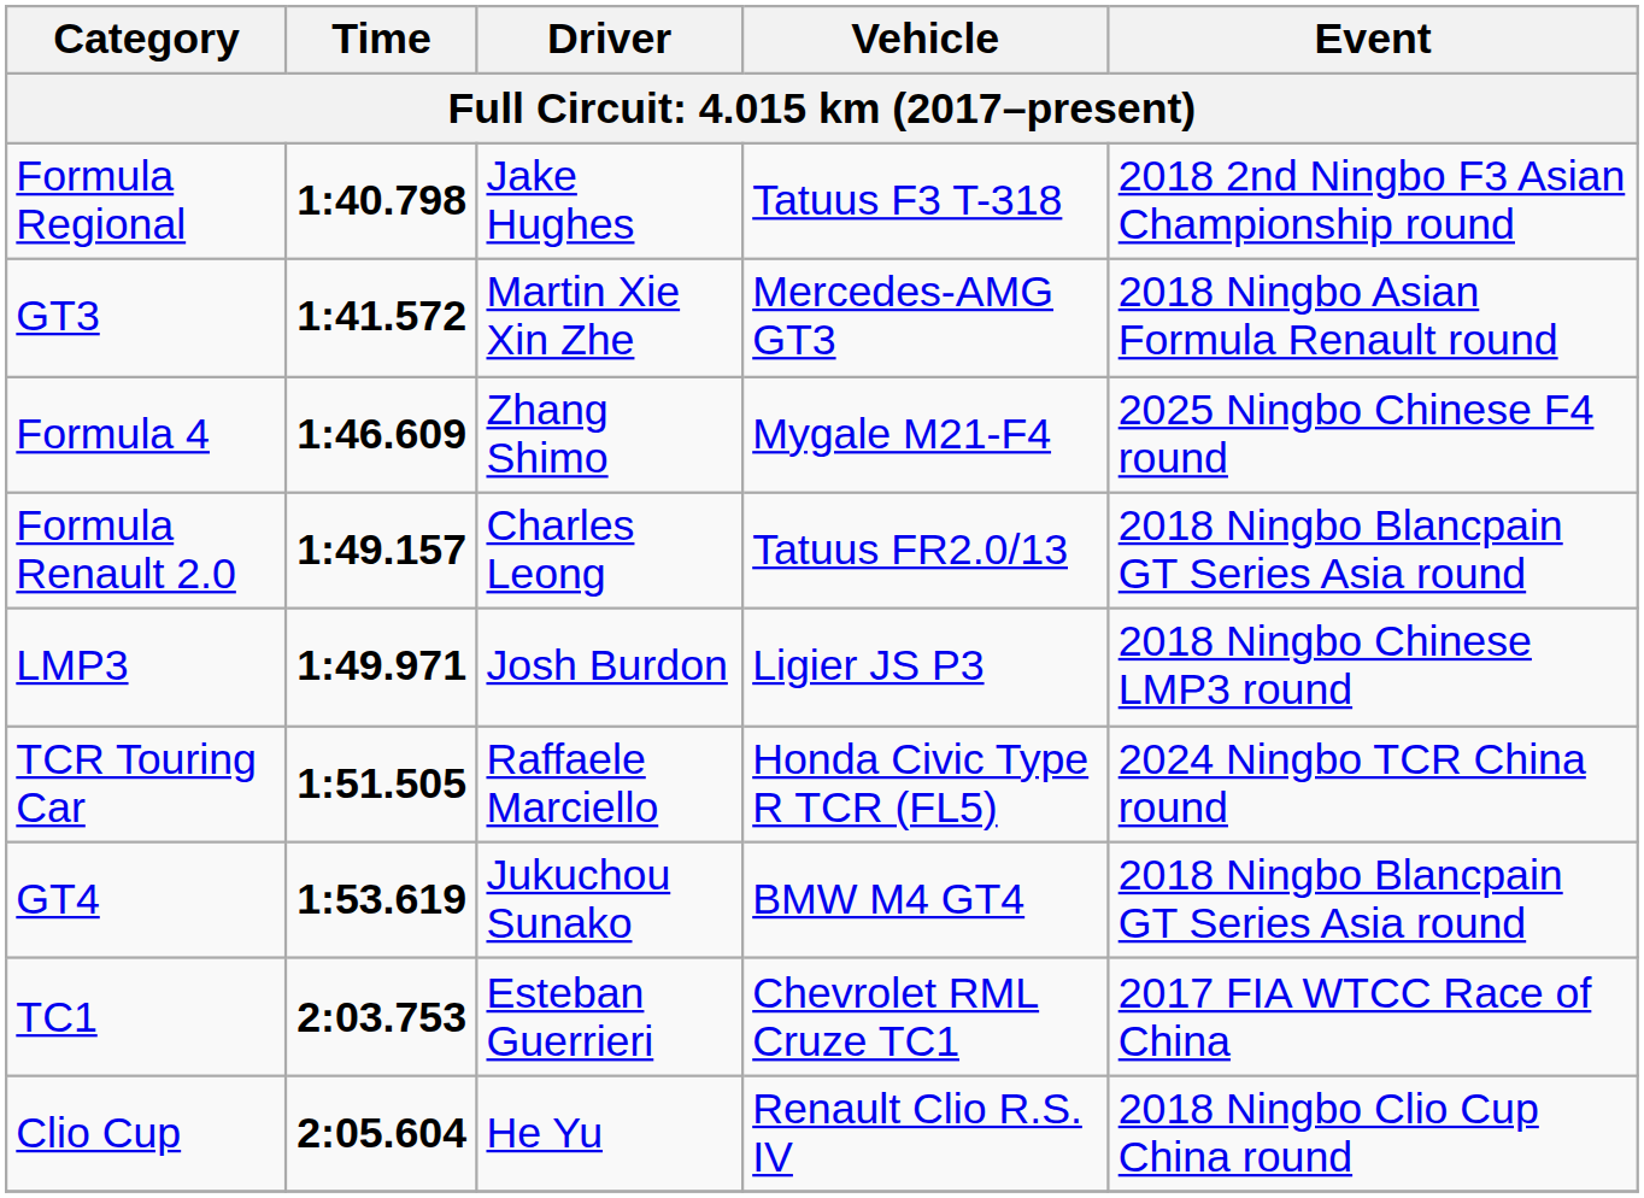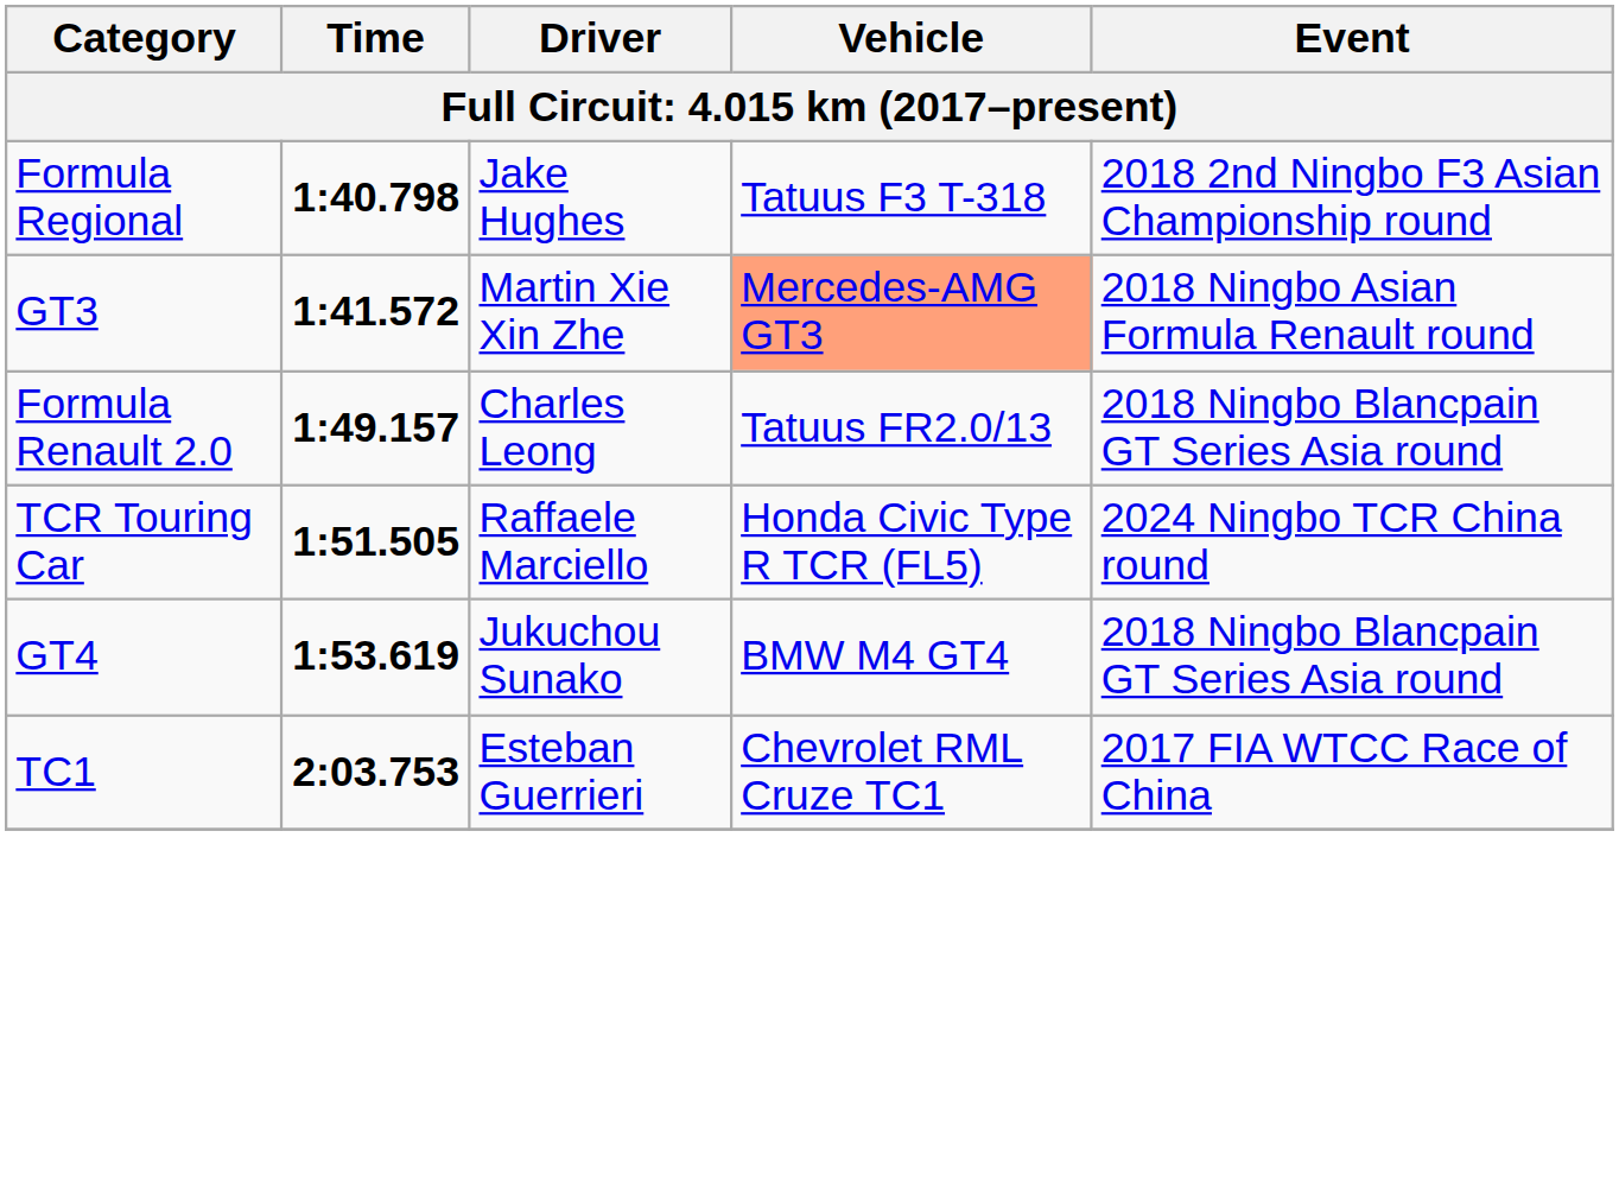GT3 | Vehicle: no background -> lightsalmon background
- row: Formula 4 | 1:46.609 | Zhang Shimo | Mygale M21-F4 | 2025 Ningbo Chinese F4 round
- row: LMP3 | 1:49.971 | Josh Burdon | Ligier JS P3 | 2018 Ningbo Chinese LMP3 round
- row: Clio Cup | 2:05.604 | He Yu | Renault Clio R.S. IV | 2018 Ningbo Clio Cup China round
